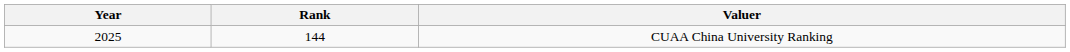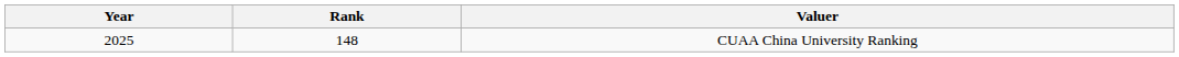CUAA China University Ranking | Rank: 144 -> 148
